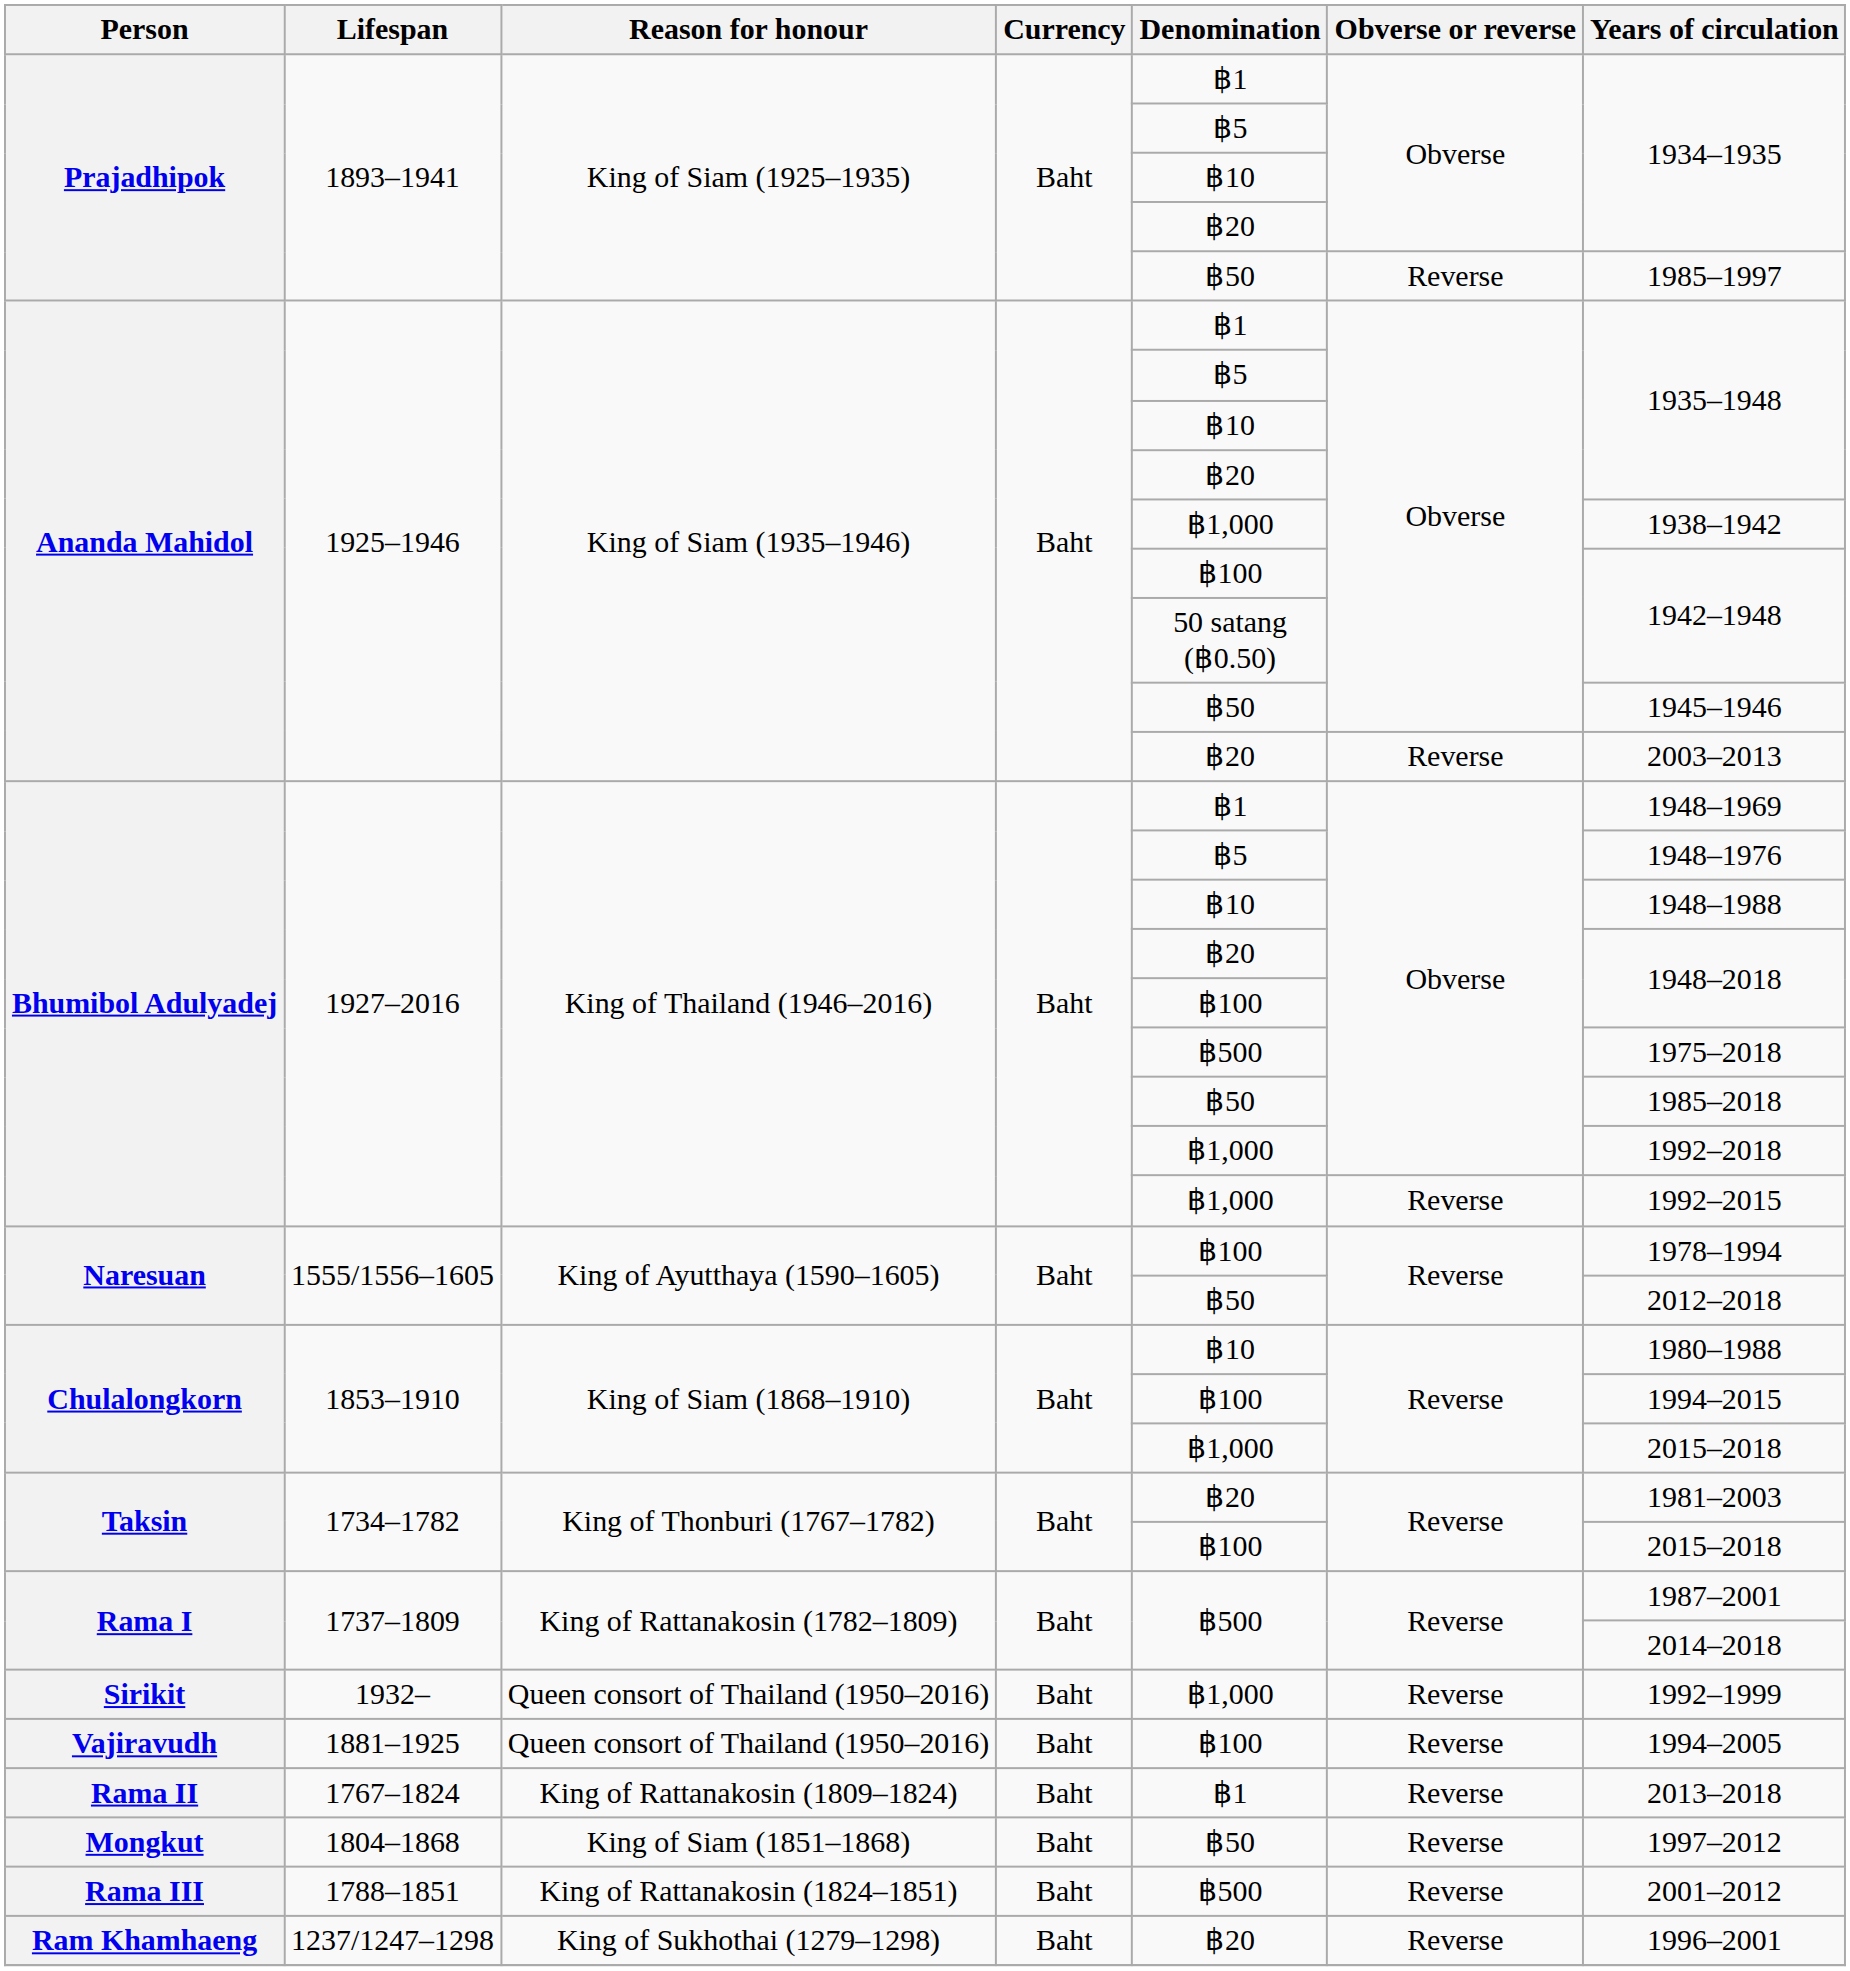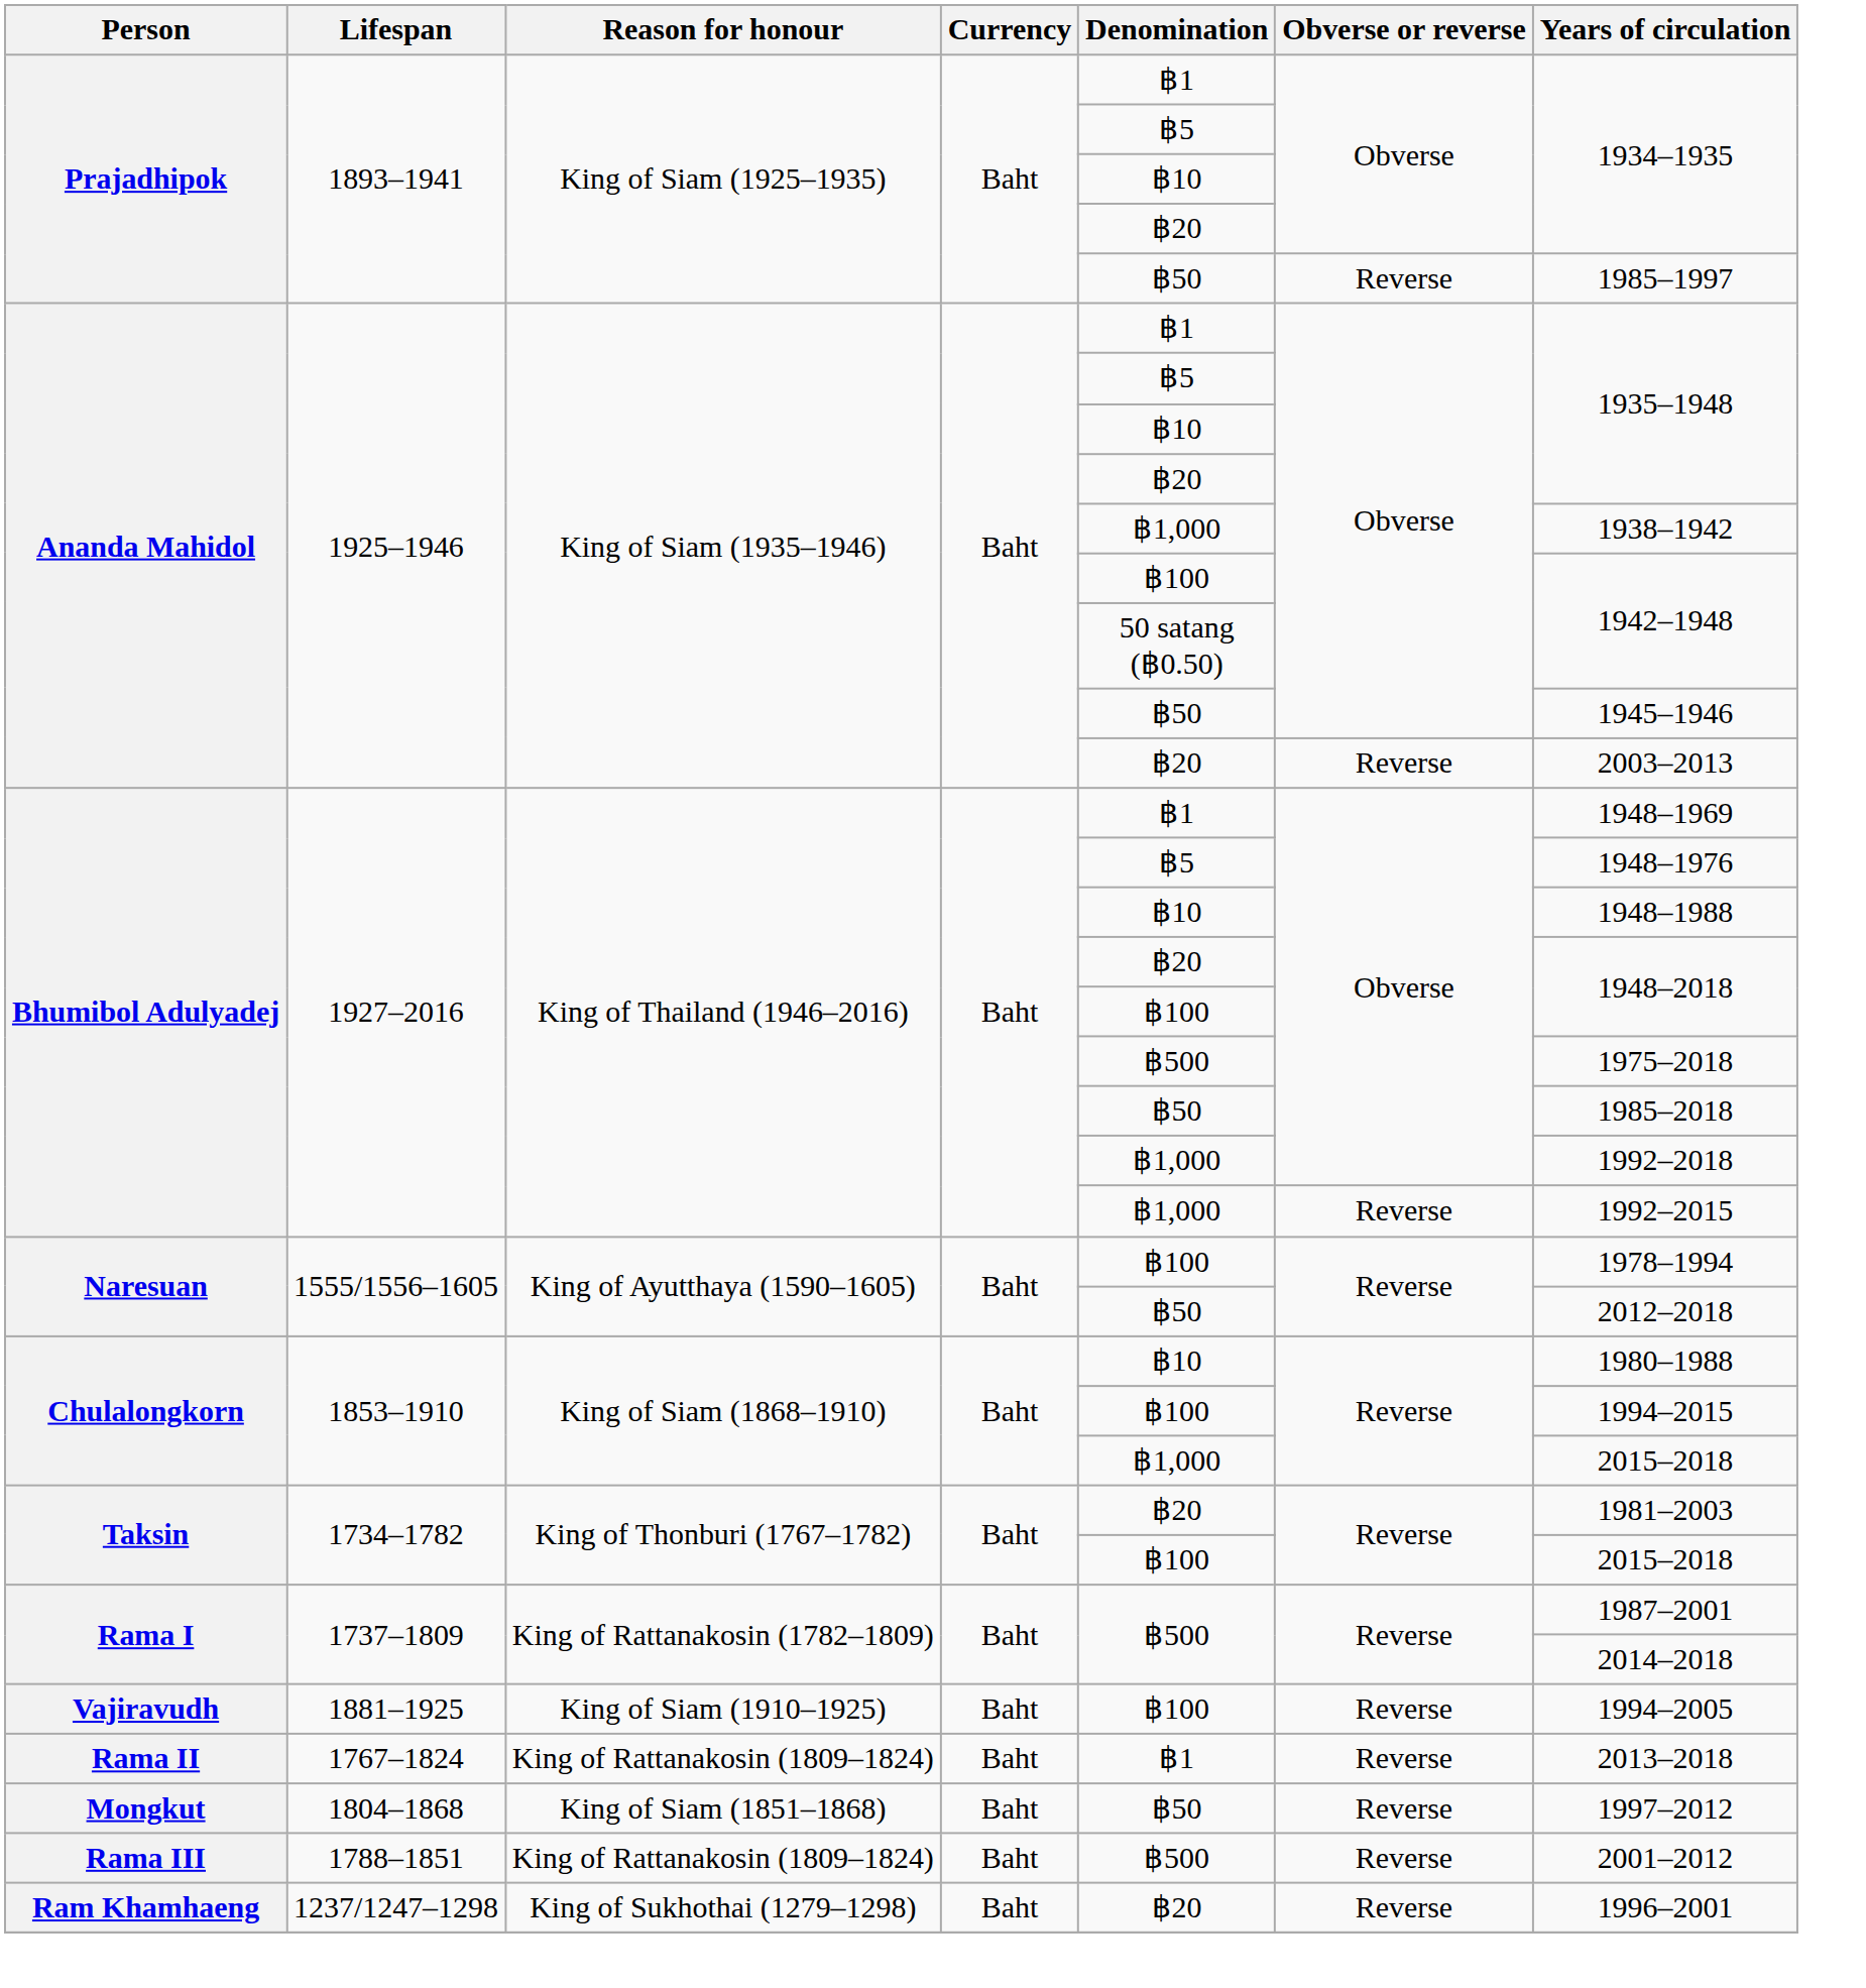- row: Sirikit | 1932– | Queen consort of Thailand (1950–2016) | Baht | ฿1,000 | Reverse | 1992–1999
Vajiravudh | Reason for honour: Queen consort of Thailand (1950–2016) -> King of Siam (1910–1925)
Rama III | Reason for honour: King of Rattanakosin (1824–1851) -> King of Rattanakosin (1809–1824)
